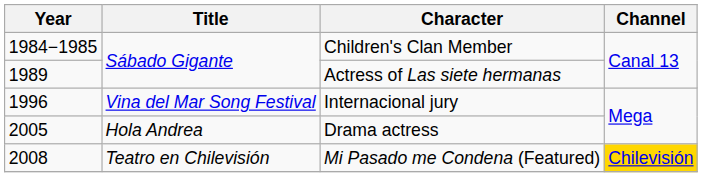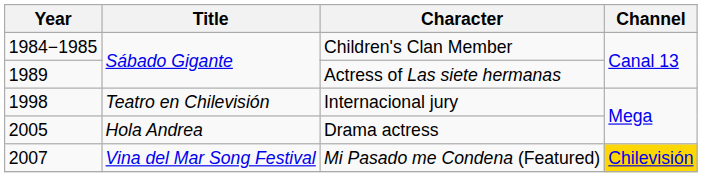Internacional jury | Year: 1996 -> 1998
Internacional jury | Title: Vina del Mar Song Festival -> Teatro en Chilevisión
Mi Pasado me Condena (Featured) | Year: 2008 -> 2007
Mi Pasado me Condena (Featured) | Title: Teatro en Chilevisión -> Vina del Mar Song Festival
